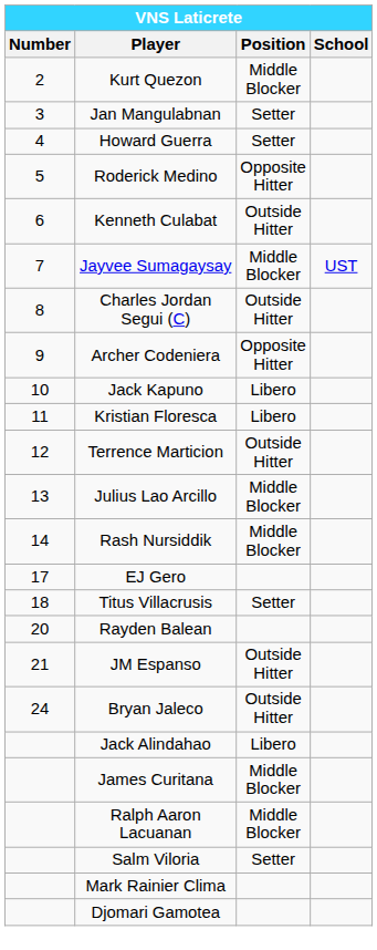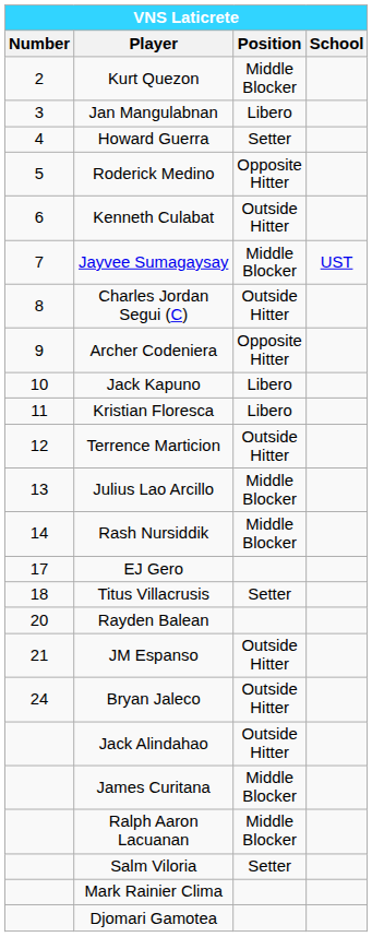Jan Mangulabnan | Position: Setter -> Libero
Jack Alindahao | Position: Libero -> Outside Hitter
